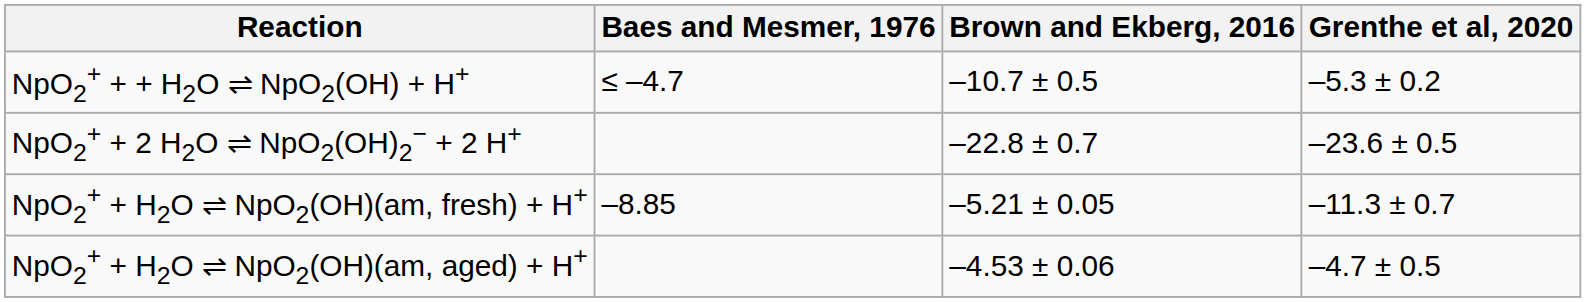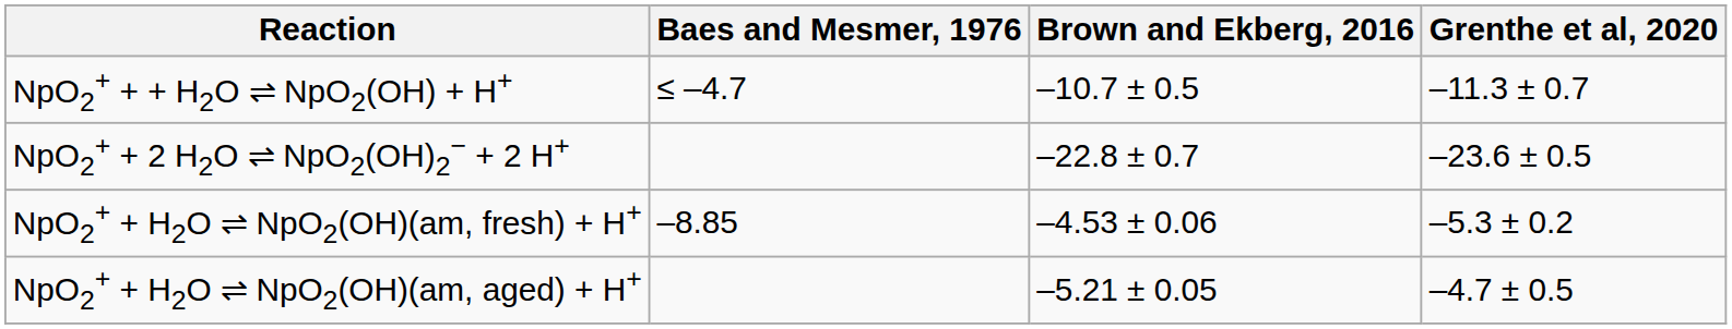NpO2+ + + H2O ⇌ NpO2(OH) + H+ | Grenthe et al, 2020: –5.3 ± 0.2 -> –11.3 ± 0.7
NpO2+ + H2O ⇌ NpO2(OH)(am, fresh) + H+ | Brown and Ekberg, 2016: –5.21 ± 0.05 -> –4.53 ± 0.06
NpO2+ + H2O ⇌ NpO2(OH)(am, fresh) + H+ | Grenthe et al, 2020: –11.3 ± 0.7 -> –5.3 ± 0.2
NpO2+ + H2O ⇌ NpO2(OH)(am, aged) + H+ | Brown and Ekberg, 2016: –4.53 ± 0.06 -> –5.21 ± 0.05
